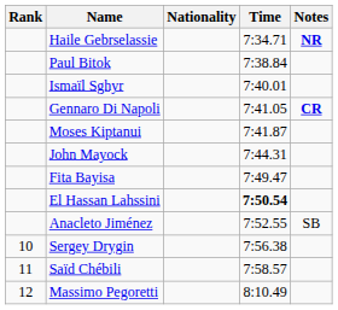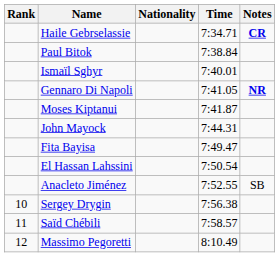Haile Gebrselassie | Notes: NR -> CR
Gennaro Di Napoli | Notes: CR -> NR
El Hassan Lahssini | Time: bold -> normal
